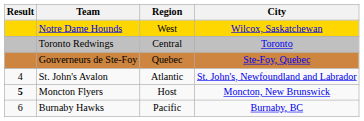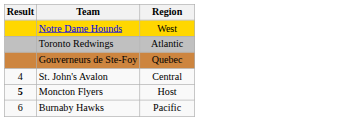- column: City | Wilcox, Saskatchewan | Toronto | Ste-Foy, Quebec | St. John's, Newfoundland and Labrador | Moncton, New Brunswick | Burnaby, BC
Toronto Redwings | Region: Central -> Atlantic
St. John's Avalon | Region: Atlantic -> Central
